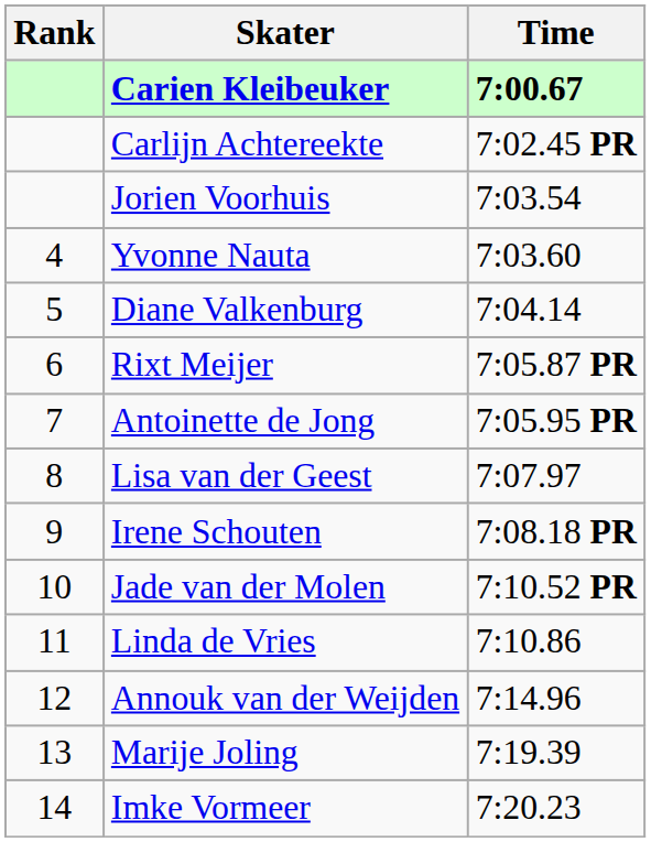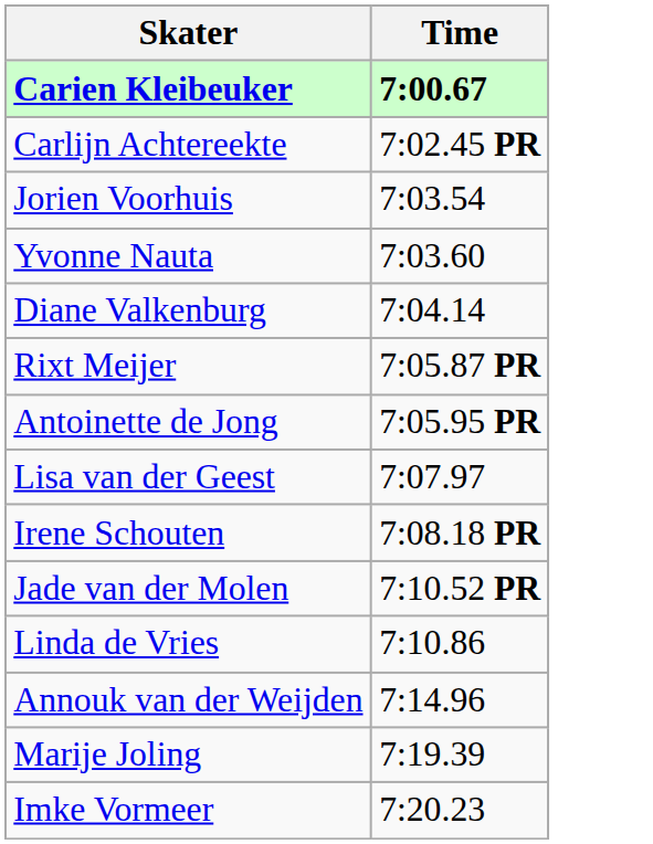- column: Rank | 4 | 5 | 6 | 7 | 8 | 9 | 10 | 11 | 12 | 13 | 14
